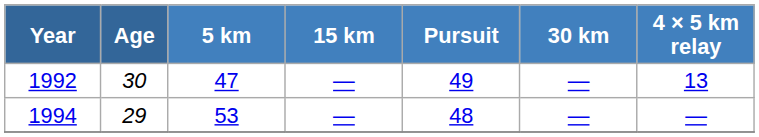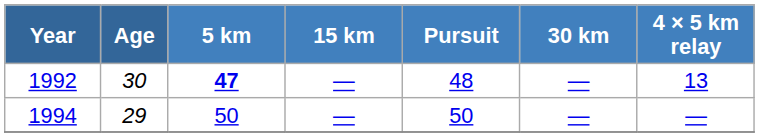1992 | 5 km: normal -> bold
1992 | Pursuit: 49 -> 48
1994 | 5 km: 53 -> 50
1994 | Pursuit: 48 -> 50
